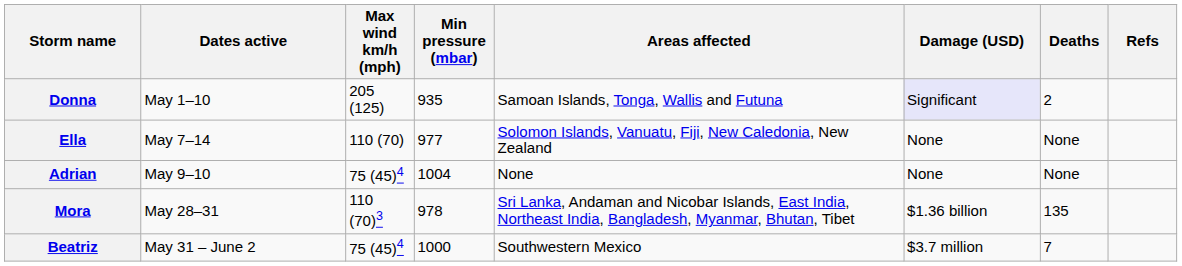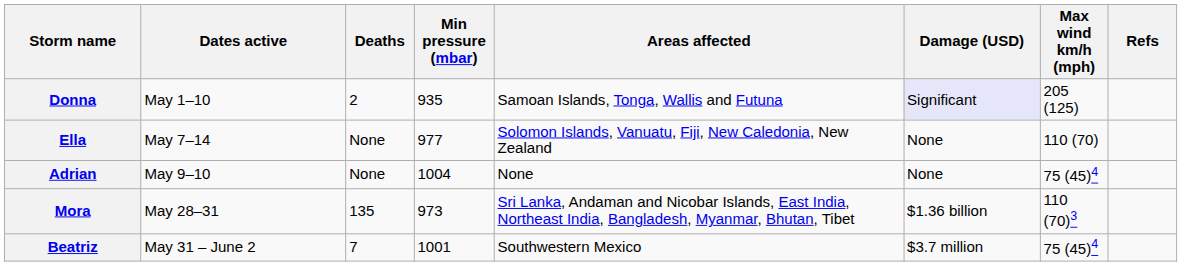columns swapped: Max wind km/h (mph) <-> Deaths
Mora | Min pressure (mbar): 978 -> 973
Beatriz | Min pressure (mbar): 1000 -> 1001
